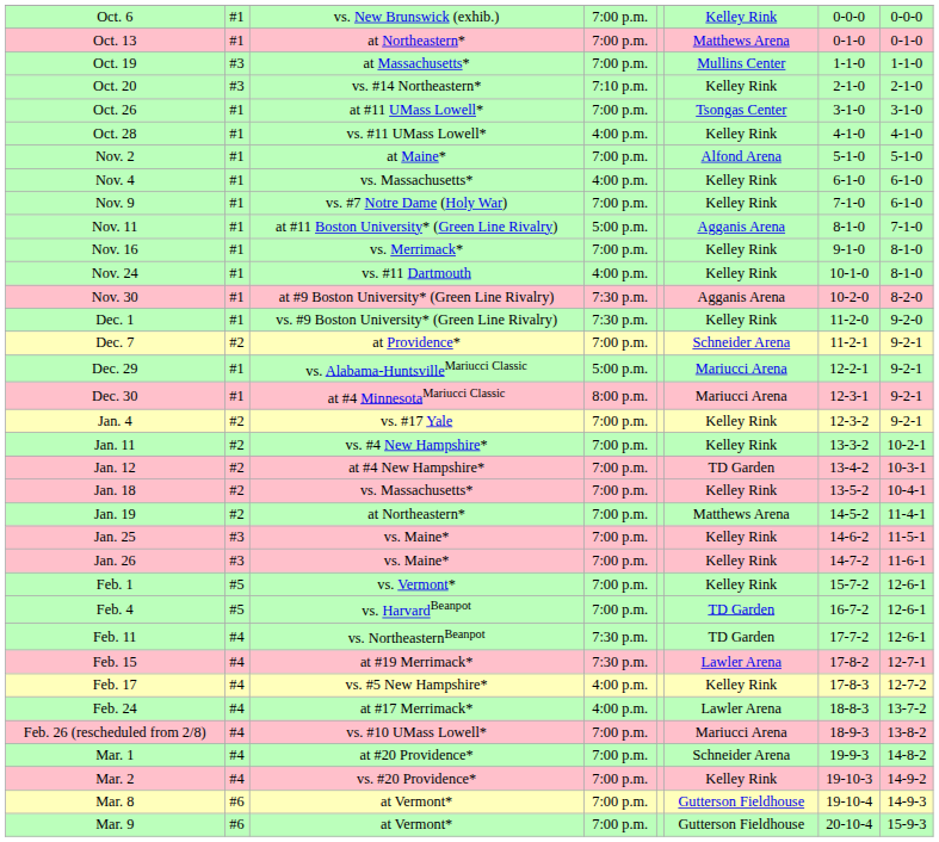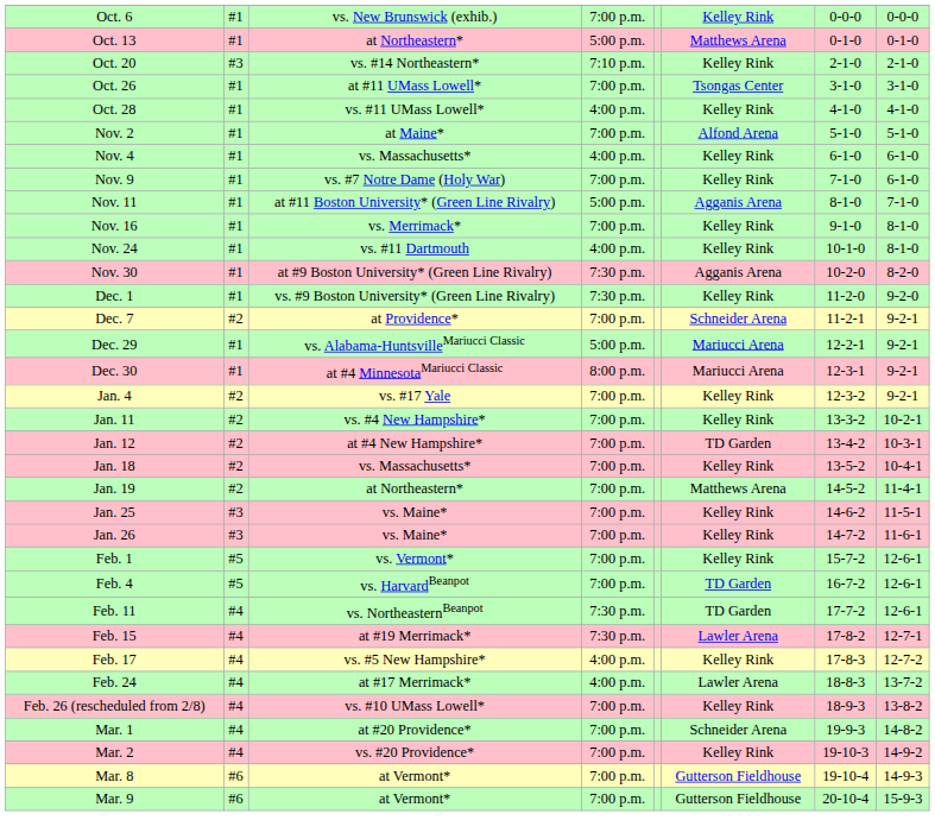Oct. 13 | column 4: 7:00 p.m. -> 5:00 p.m.
- row: Oct. 19 | #3 | at Massachusetts* | 7:00 p.m. | Mullins Center | 1-1-0 | 1-1-0
Feb. 26 (rescheduled from 2/8) | column 6: Mariucci Arena -> Kelley Rink
